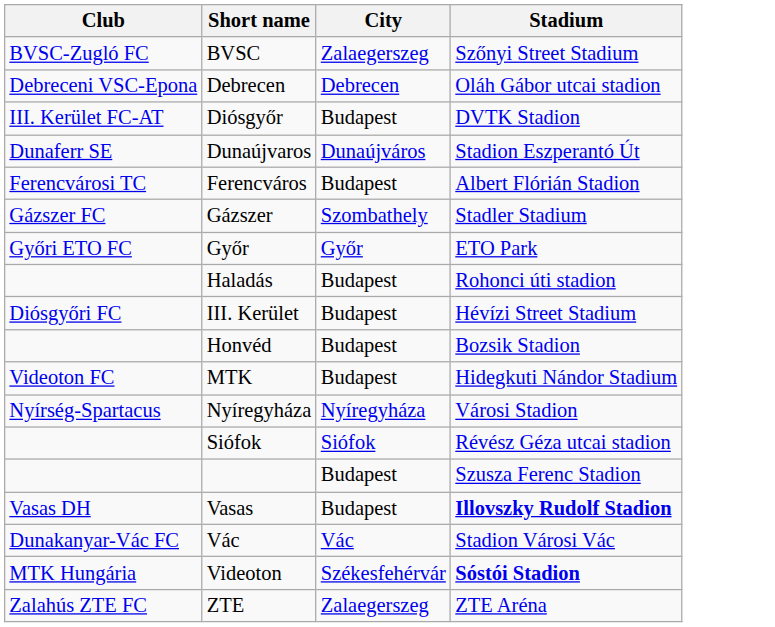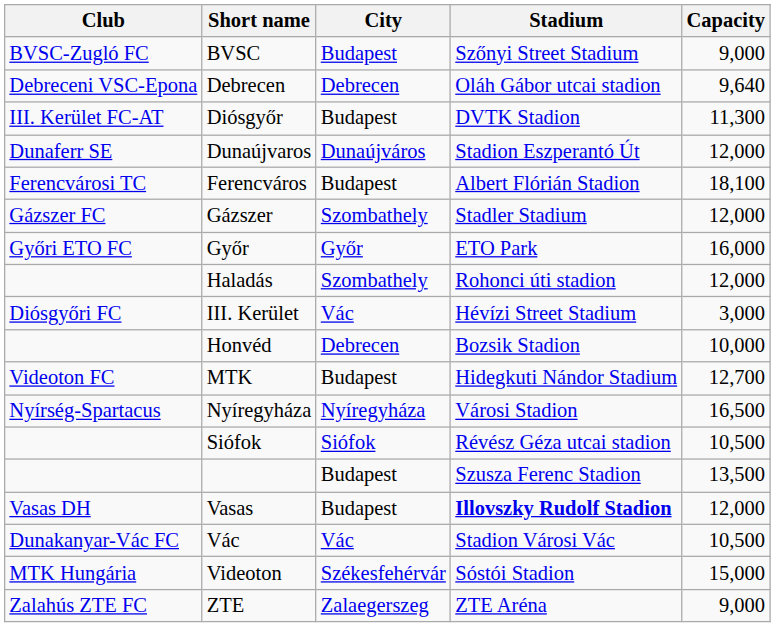+ column: Capacity | 9,000 | 9,640 | 11,300 | 12,000 | 18,100 | 12,000 | 16,000 | 12,000 | 3,000 | 10,000 | 12,700 | 16,500 | 10,500 | 13,500 | 12,000 | 10,500 | 15,000 | 9,000
BVSC | City: Zalaegerszeg -> Budapest
Haladás | City: Budapest -> Szombathely
III. Kerület | City: Budapest -> Vác
Honvéd | City: Budapest -> Debrecen
Videoton | Stadium: bold -> normal
